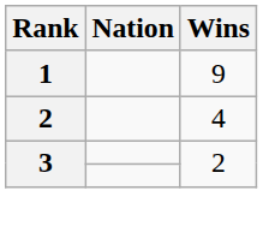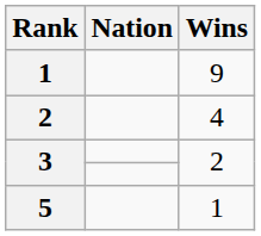+ row: 5 | 1
